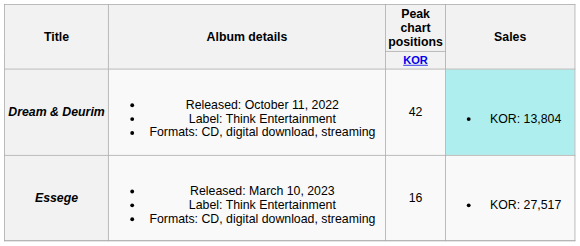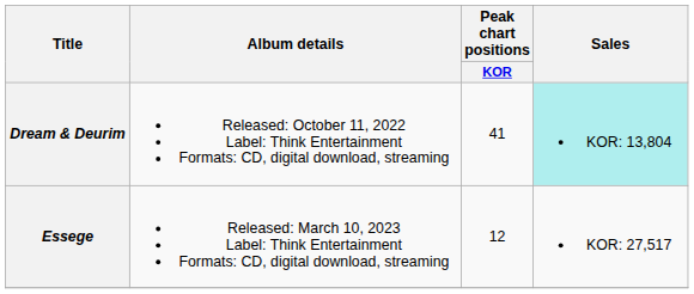Dream & Deurim | Peak chart positions / KOR: 42 -> 41
Essege | Peak chart positions / KOR: 16 -> 12
